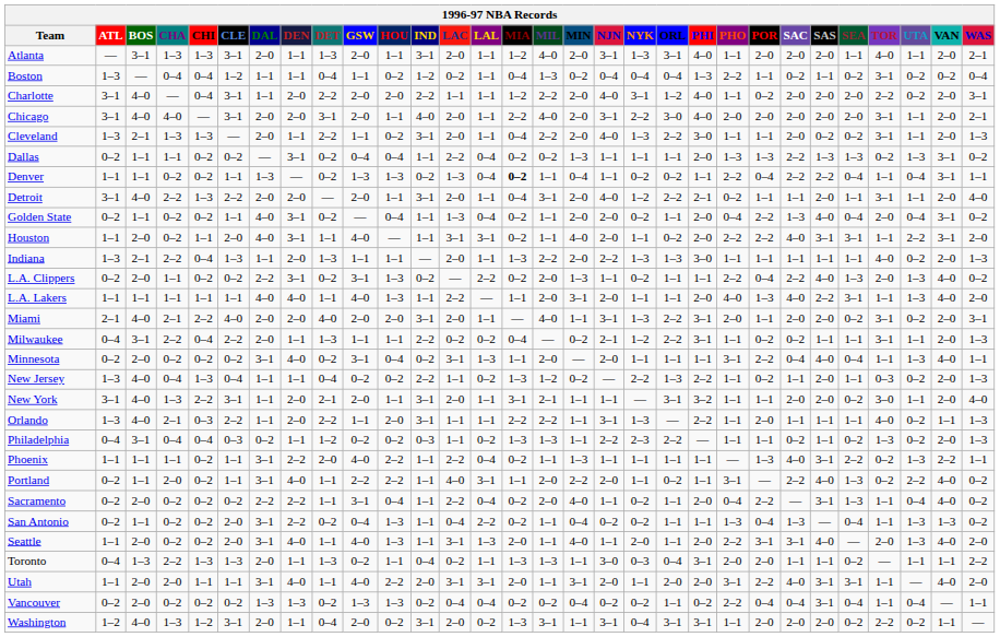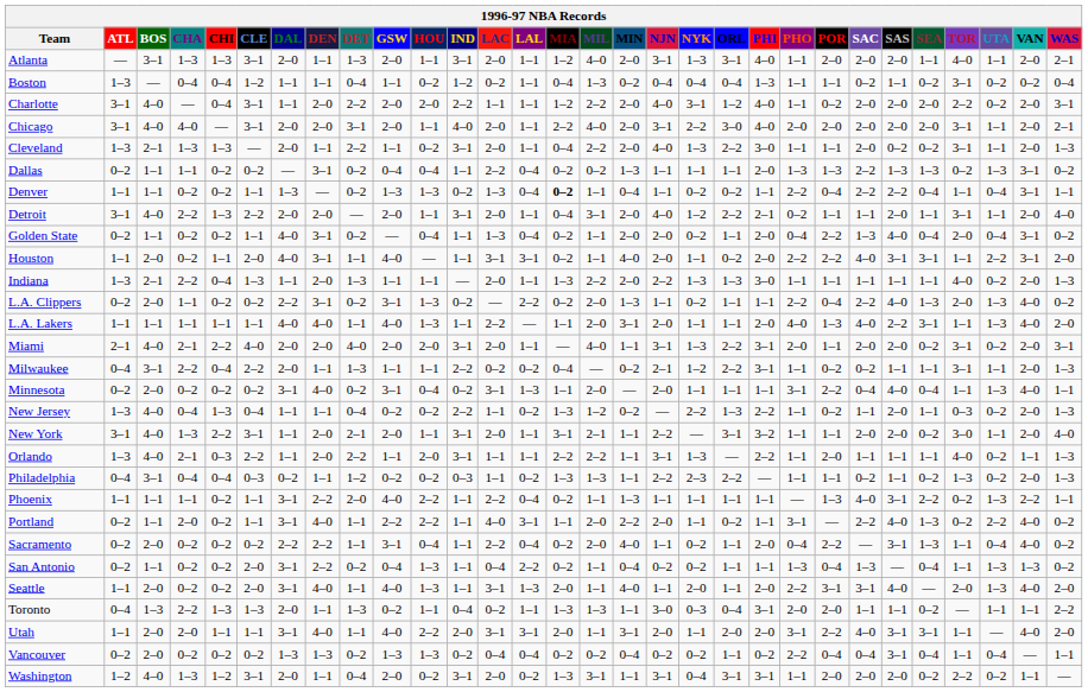Boston | PHO: 2–2 -> 1–1
New York | NJN: 1–1 -> 2–2
